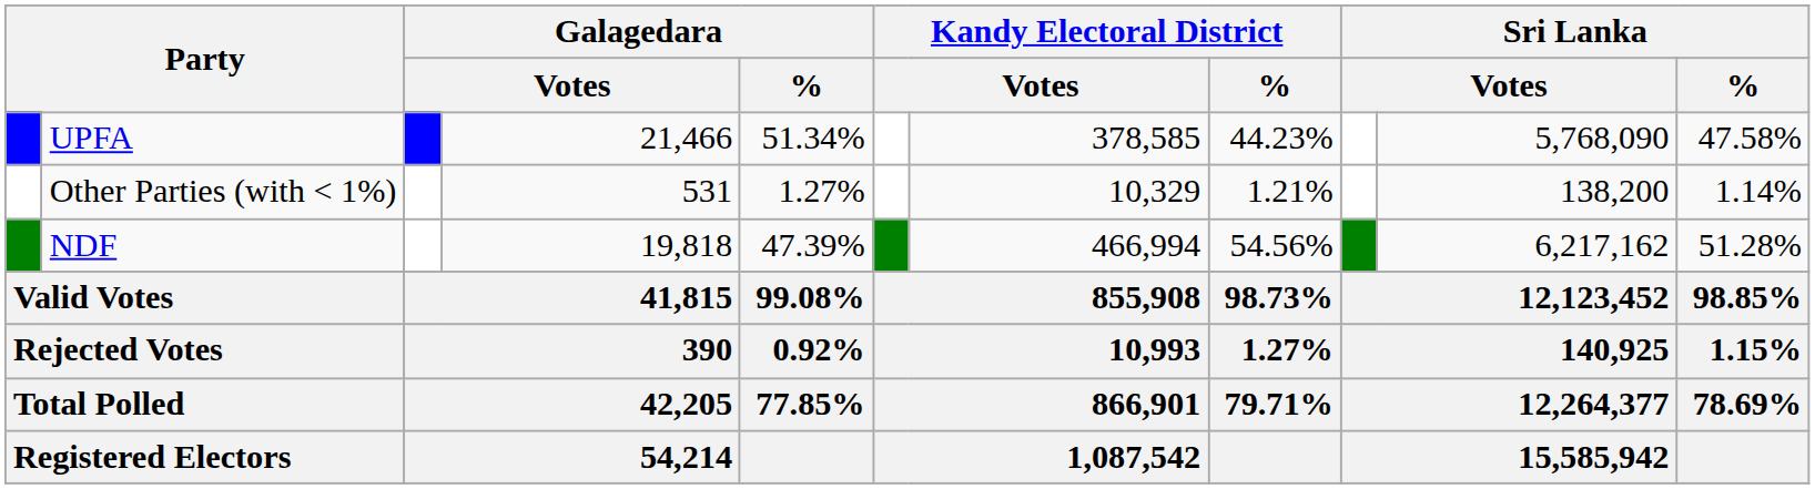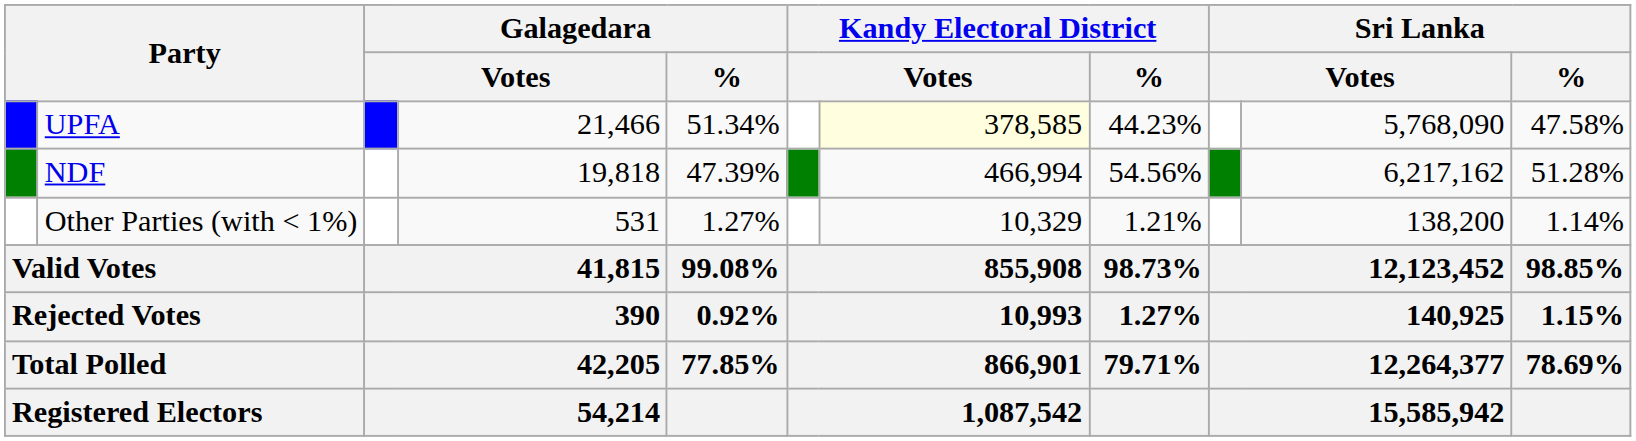UPFA | column 7: no background -> lightyellow background
rows swapped: NDF <-> Other Parties (with < 1%)
